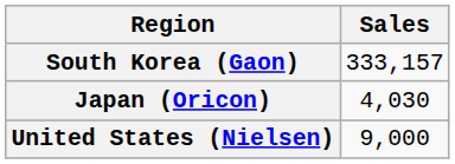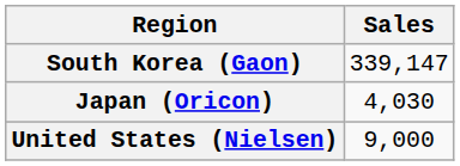South Korea (Gaon) | Sales: 333,157 -> 339,147
